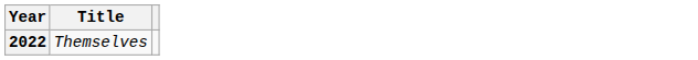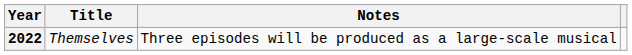+ column: Notes | Three episodes will be produced as a large-scale musical
